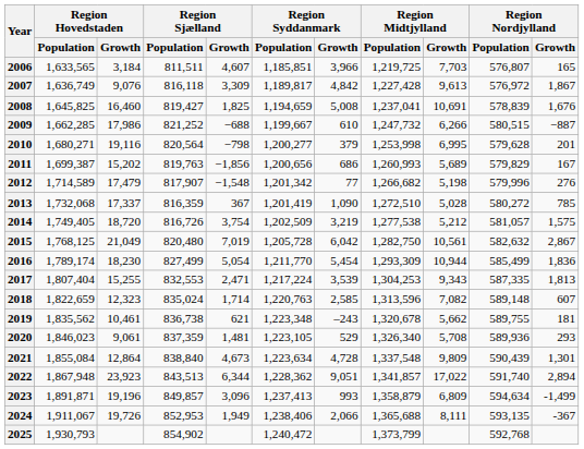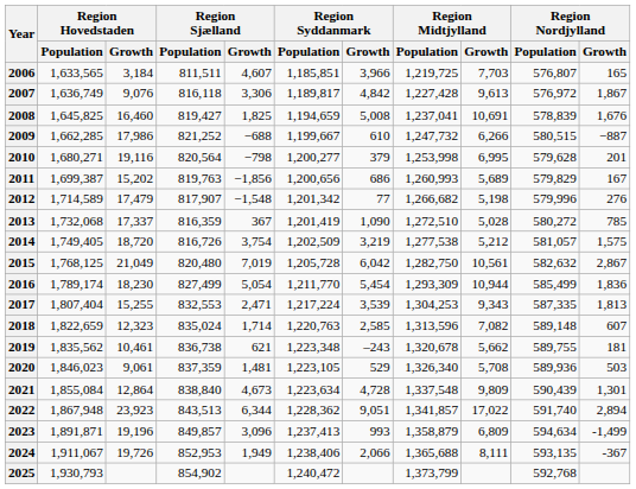2007 | Region Sjælland / Growth: 3,309 -> 3,306
2020 | Region Nordjylland / Growth: 293 -> 503
